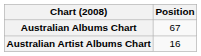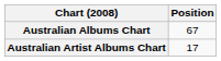Australian Artist Albums Chart | Position: 16 -> 17
